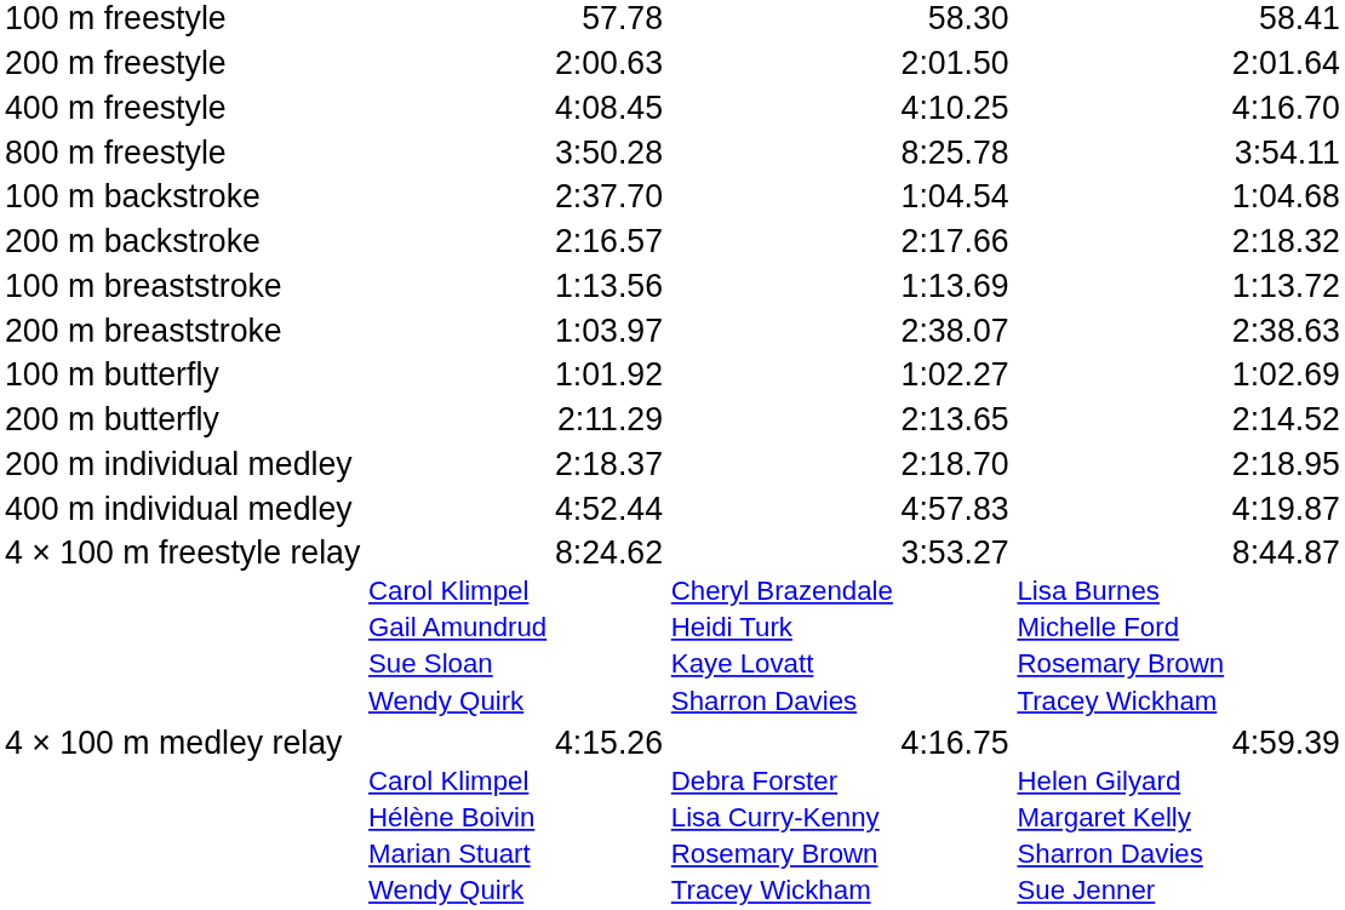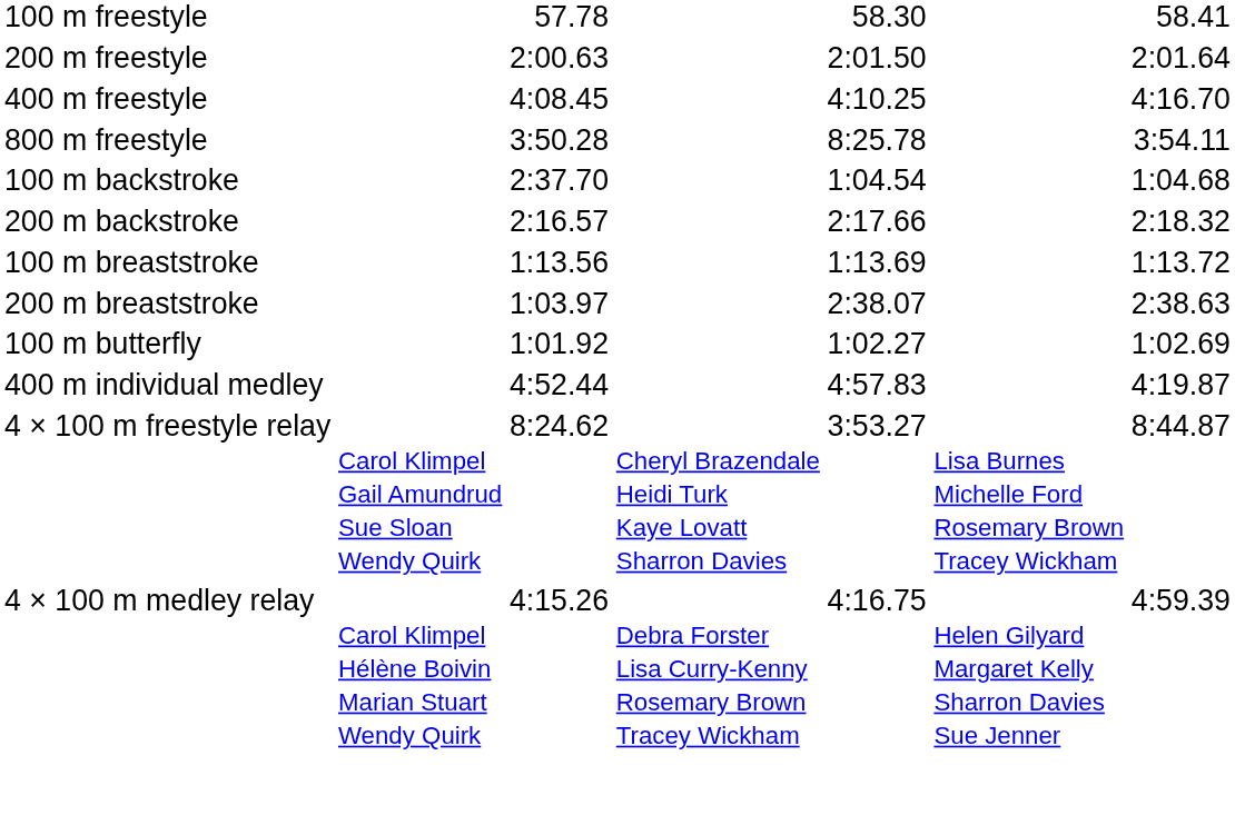- row: 200 m butterfly | 2:11.29 | 2:13.65 | 2:14.52
- row: 200 m individual medley | 2:18.37 | 2:18.70 | 2:18.95
